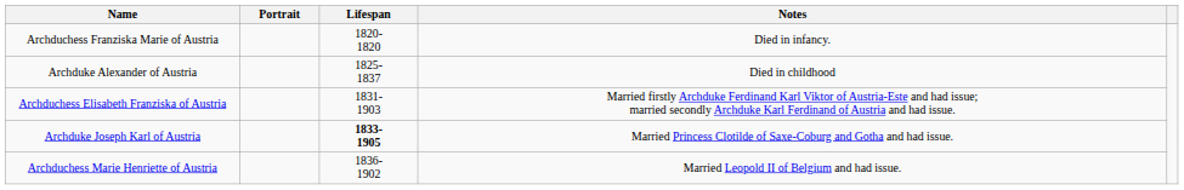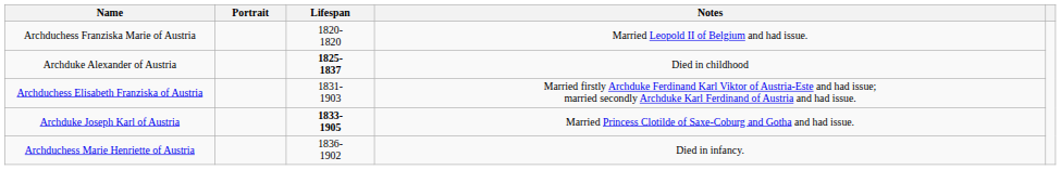Archduchess Franziska Marie of Austria | Notes: Died in infancy. -> Married Leopold II of Belgium and had issue.
Archduke Alexander of Austria | Lifespan: normal -> bold
Archduchess Marie Henriette of Austria | Notes: Married Leopold II of Belgium and had issue. -> Died in infancy.
